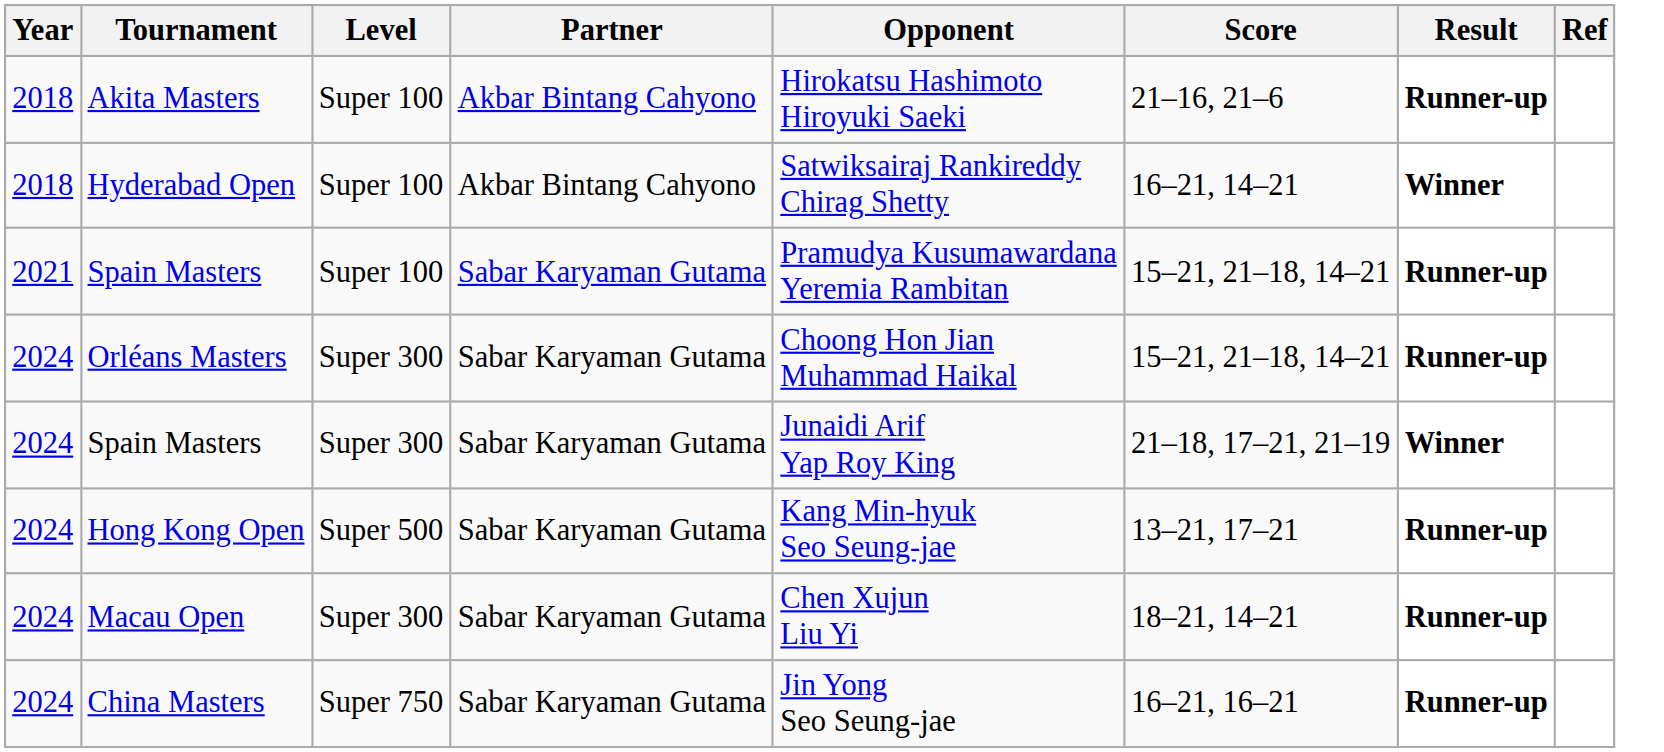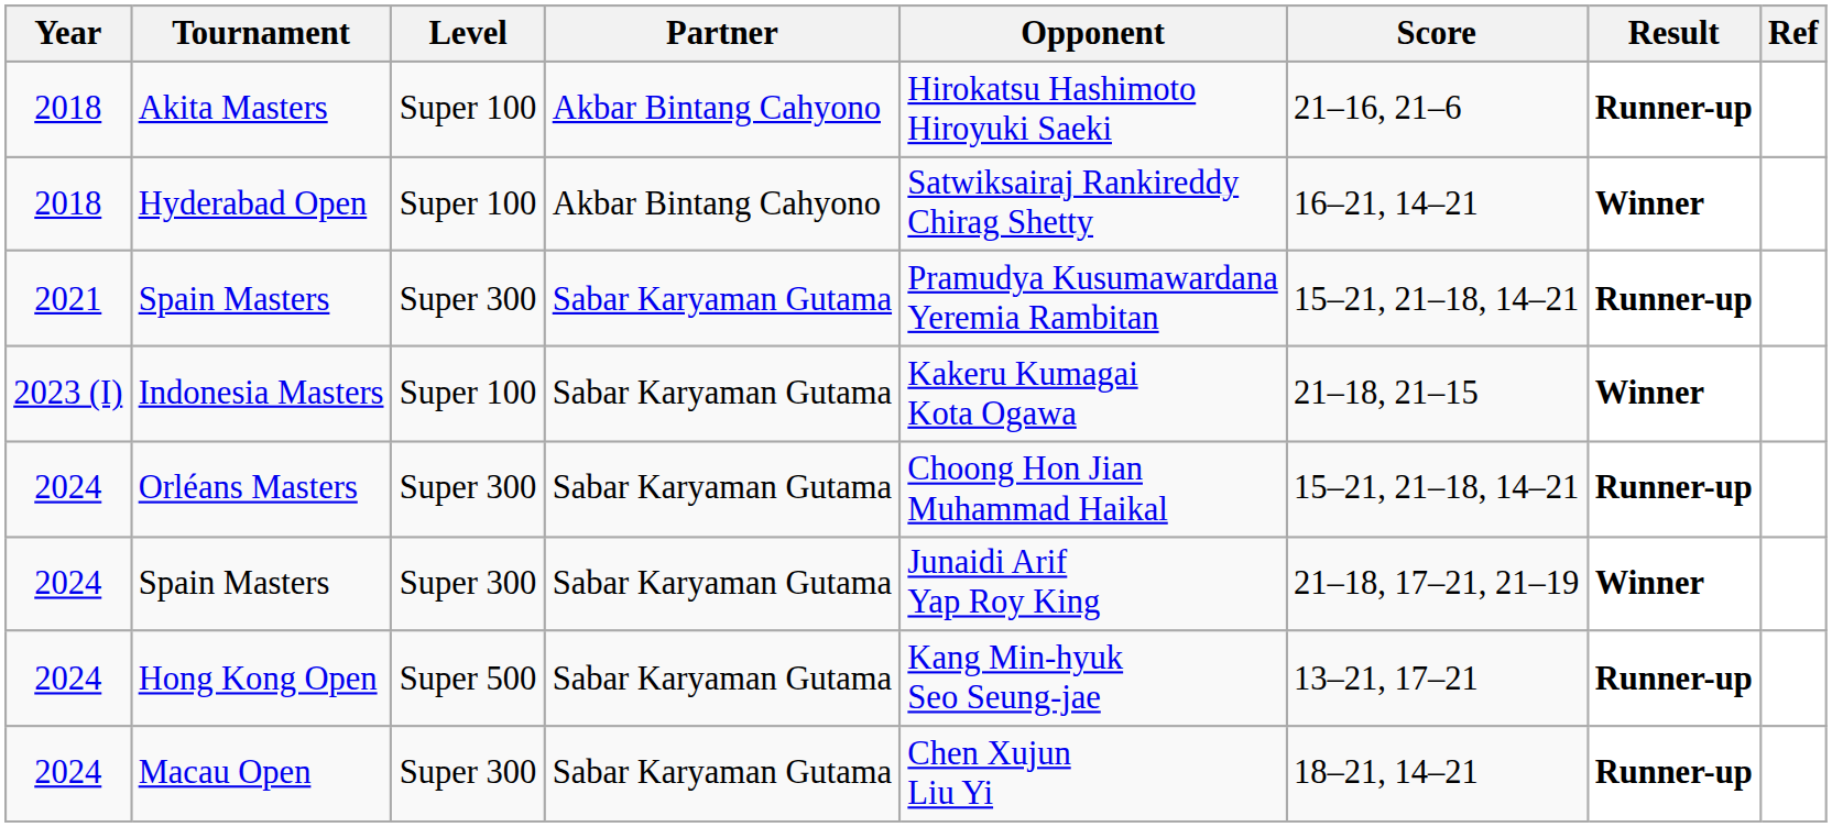2021 / Spain Masters | Level: Super 100 -> Super 300
+ row: 2023 (I) | Indonesia Masters | Super 100 | Sabar Karyaman Gutama | Kakeru Kumagai Kota Ogawa | 21–18, 21–15 | Winner
- row: 2024 | China Masters | Super 750 | Sabar Karyaman Gutama | Jin Yong Seo Seung-jae | 16–21, 16–21 | Runner-up
